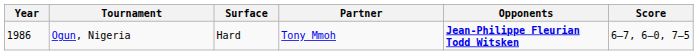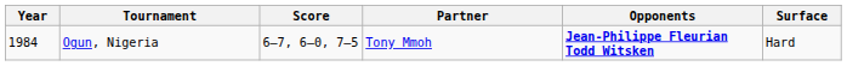columns swapped: Surface <-> Score
Ogun, Nigeria | Year: 1986 -> 1984
